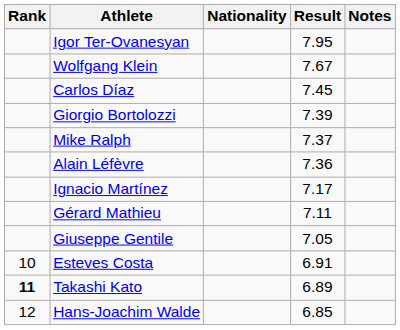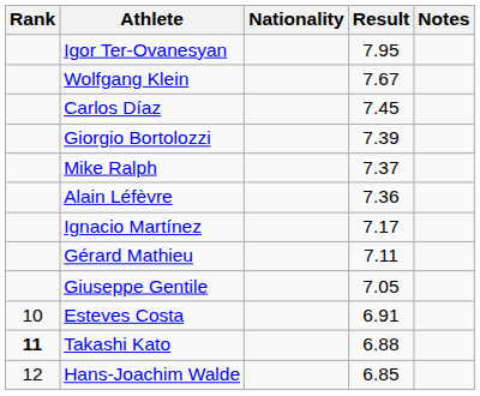Takashi Kato | Result: 6.89 -> 6.88
